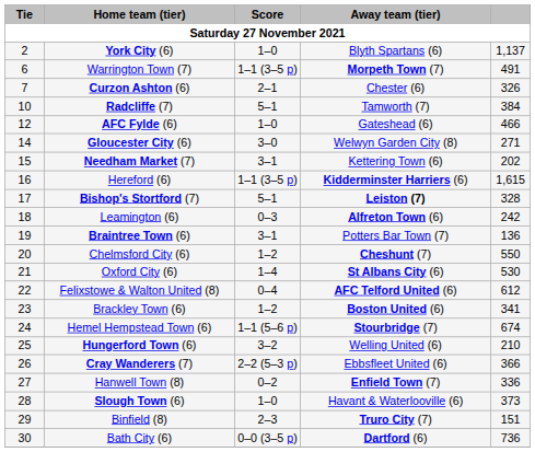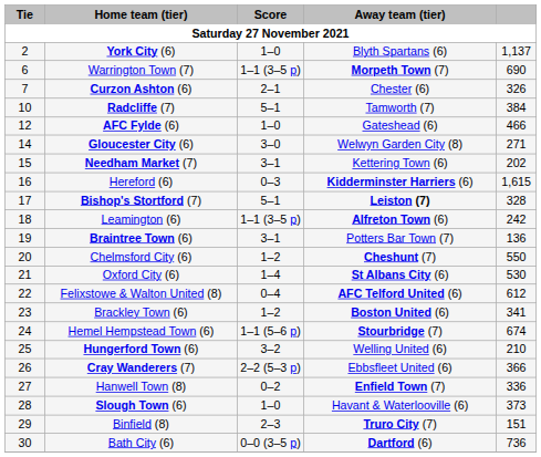Warrington Town (7) | column 5: 491 -> 690
Hereford (6) | Score: 1–1 (3–5 p) -> 0–3
Leamington (6) | Score: 0–3 -> 1–1 (3–5 p)
